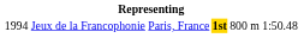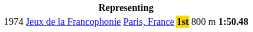Jeux de la Francophonie | column 1: 1994 -> 1974
Jeux de la Francophonie | column 6: normal -> bold
